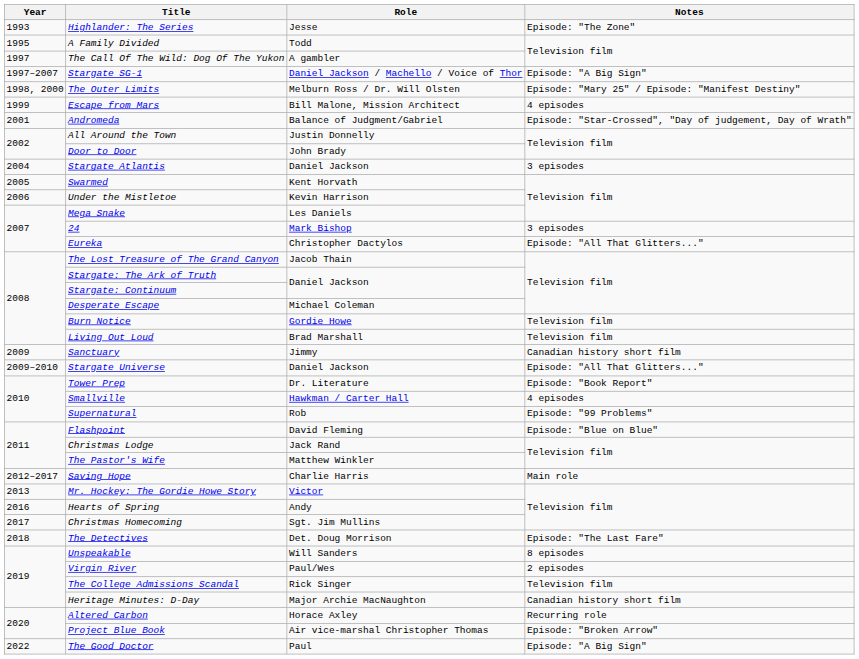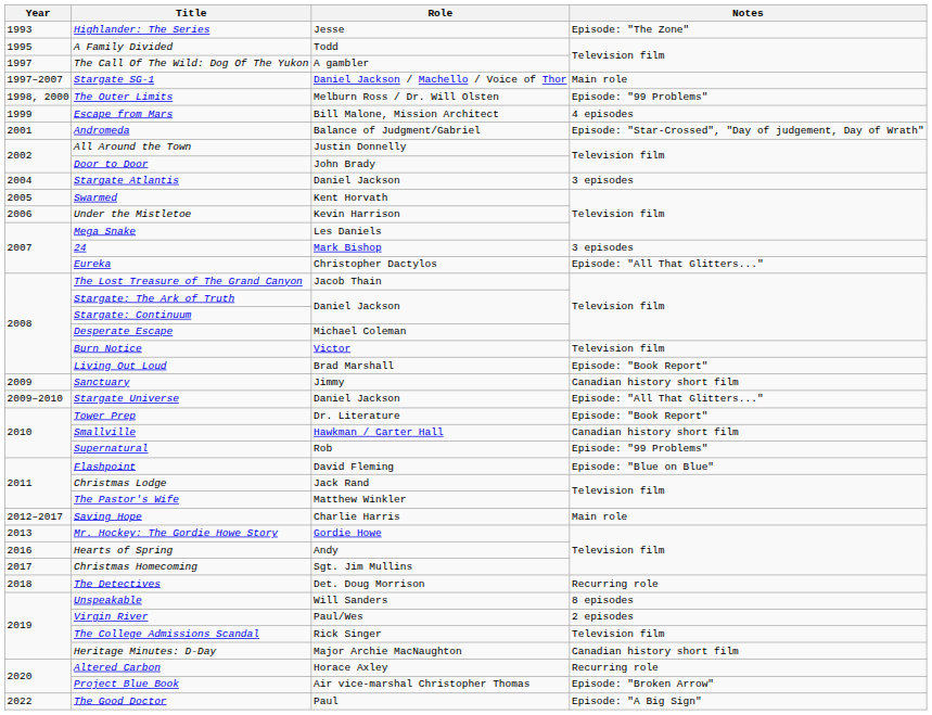Stargate SG-1 | Notes: Episode: "A Big Sign" -> Main role
The Outer Limits | Notes: Episode: "Mary 25" / Episode: "Manifest Destiny" -> Episode: "99 Problems"
Burn Notice | Role: Gordie Howe -> Victor
Living Out Loud | Notes: Television film -> Episode: "Book Report"
Smallville | Notes: 4 episodes -> Canadian history short film
Mr. Hockey: The Gordie Howe Story | Role: Victor -> Gordie Howe
The Detectives | Notes: Episode: "The Last Fare" -> Recurring role
